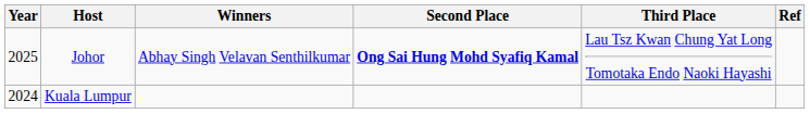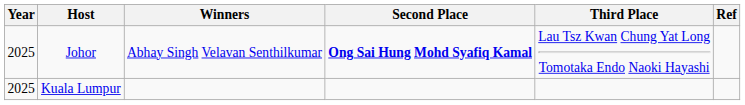Kuala Lumpur | Year: 2024 -> 2025
